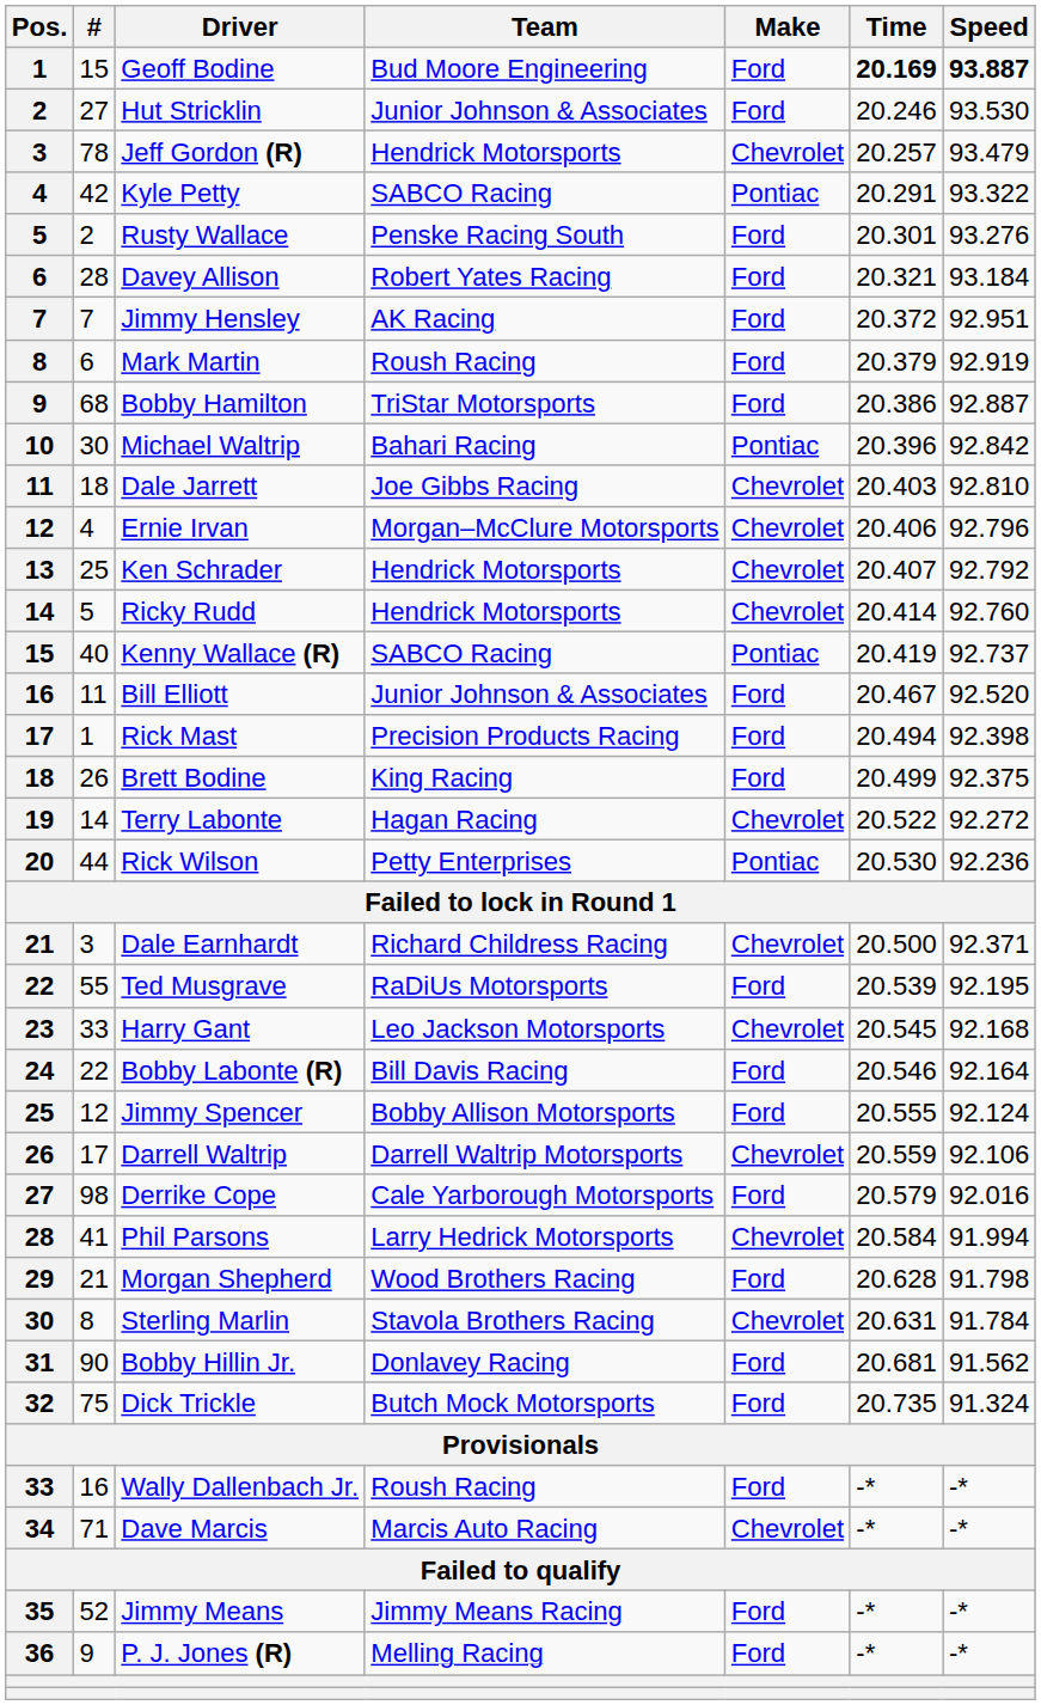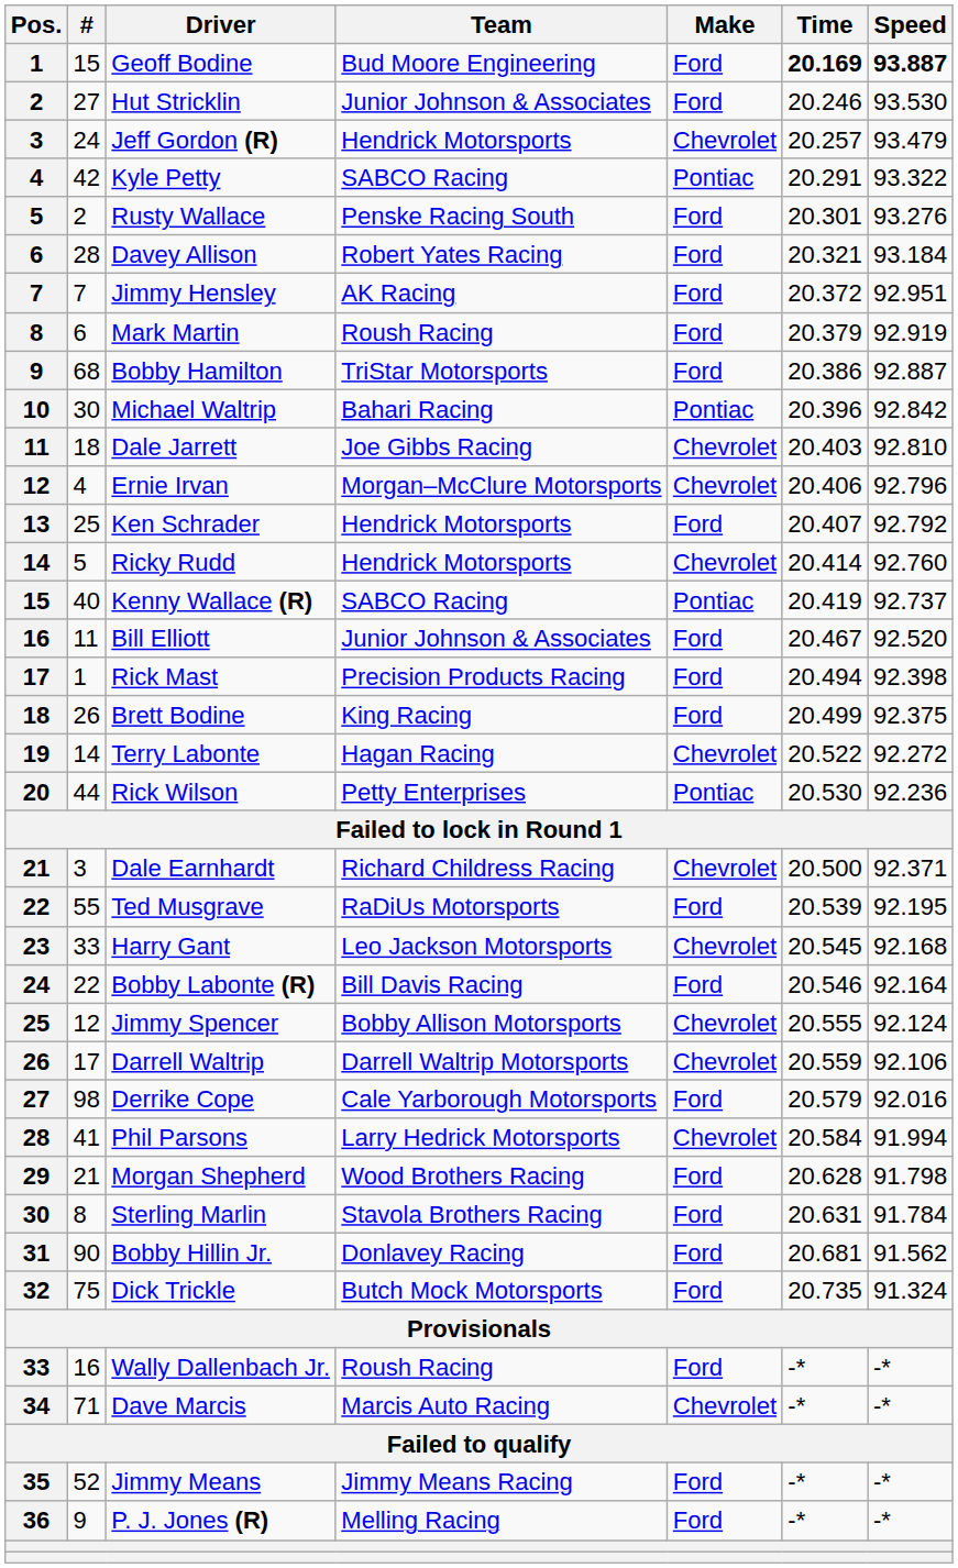Jeff Gordon (R) | #: 78 -> 24
Ken Schrader | Make: Chevrolet -> Ford
Jimmy Spencer | Make: Ford -> Chevrolet
Sterling Marlin | Make: Chevrolet -> Ford
